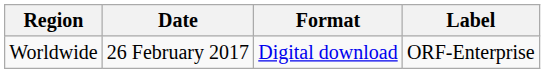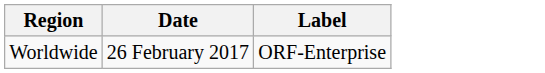- column: Format | Digital download
